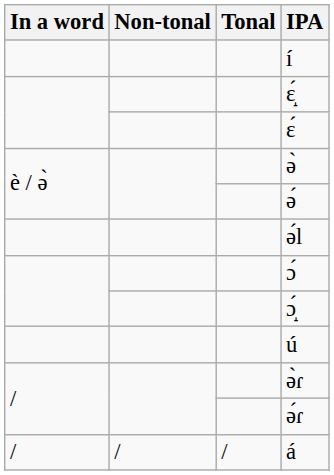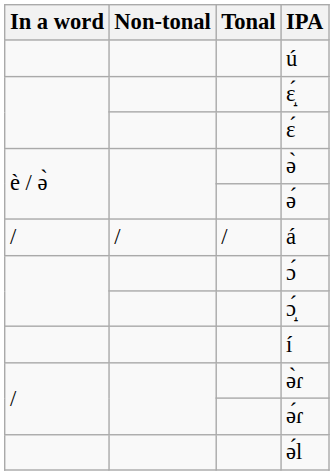rows swapped: í <-> ú
rows swapped: á <-> ə́l
